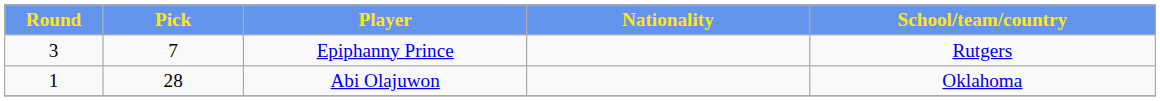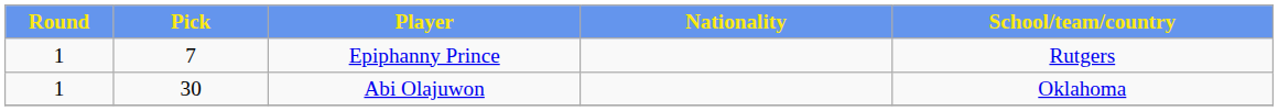Epiphanny Prince | Round: 3 -> 1
Abi Olajuwon | Pick: 28 -> 30
